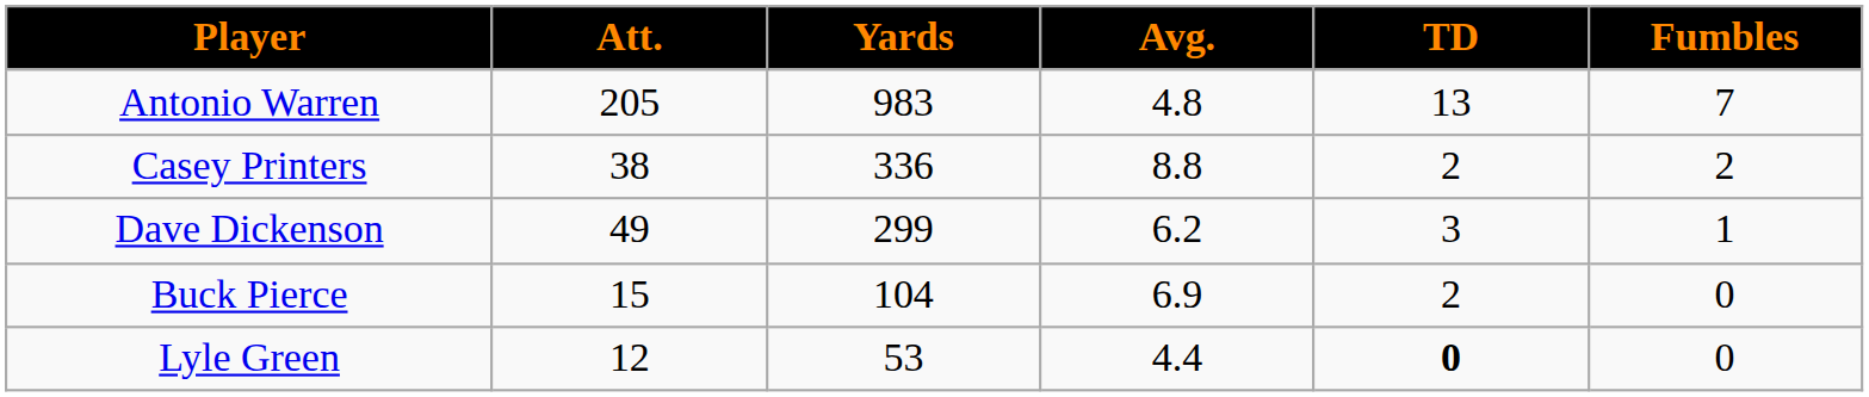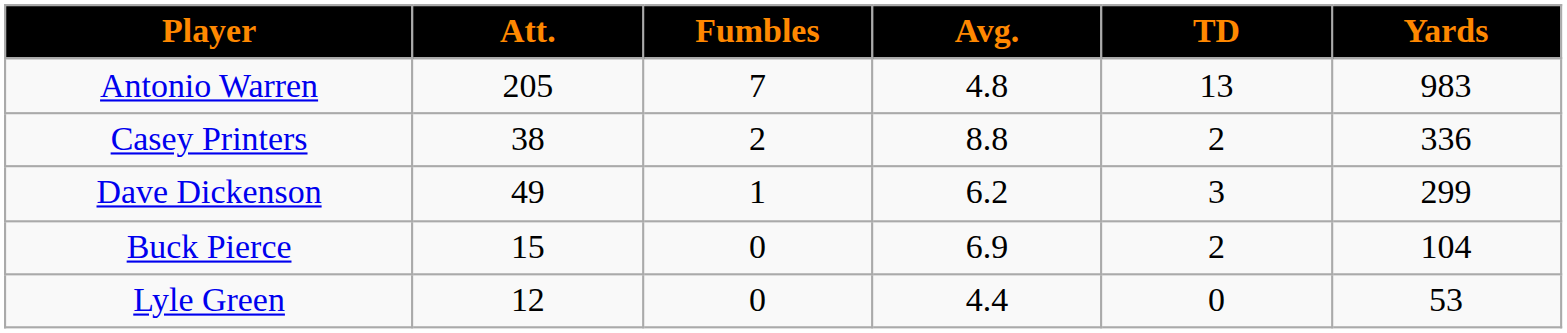columns swapped: Yards <-> Fumbles
Lyle Green | TD: bold -> normal
